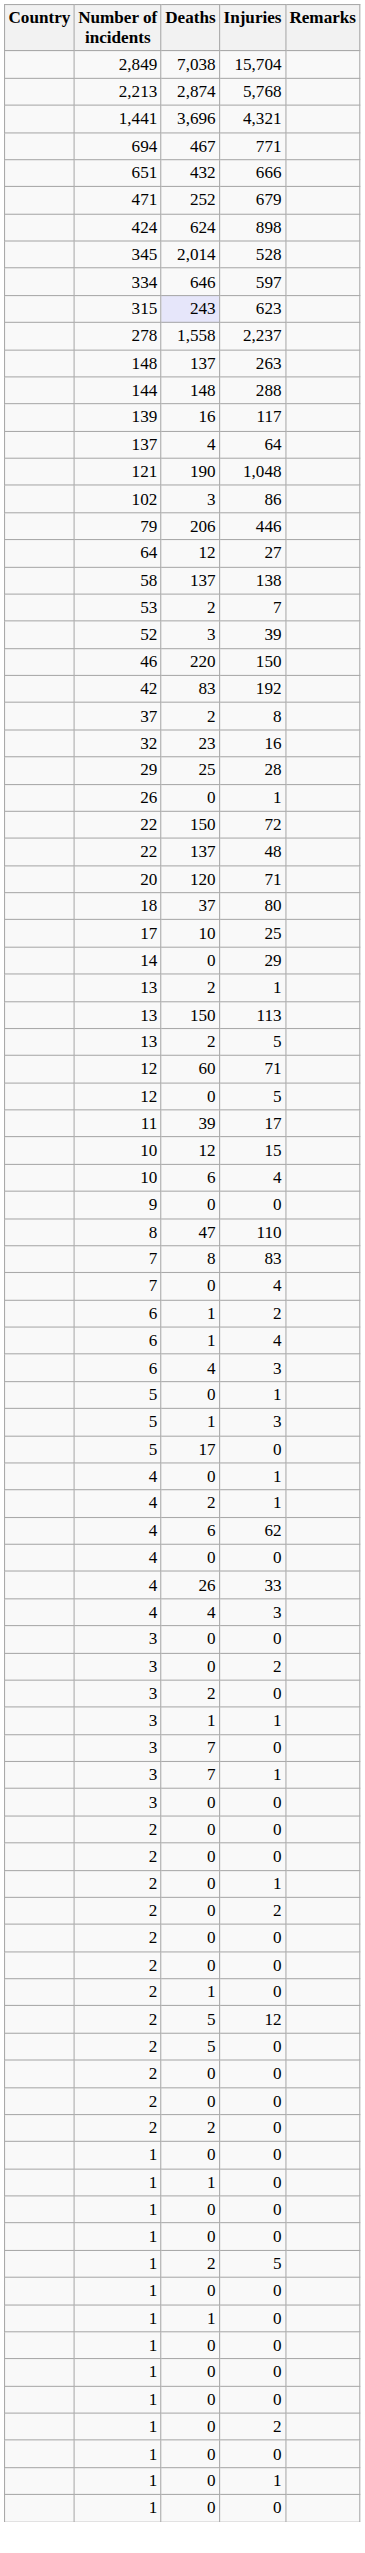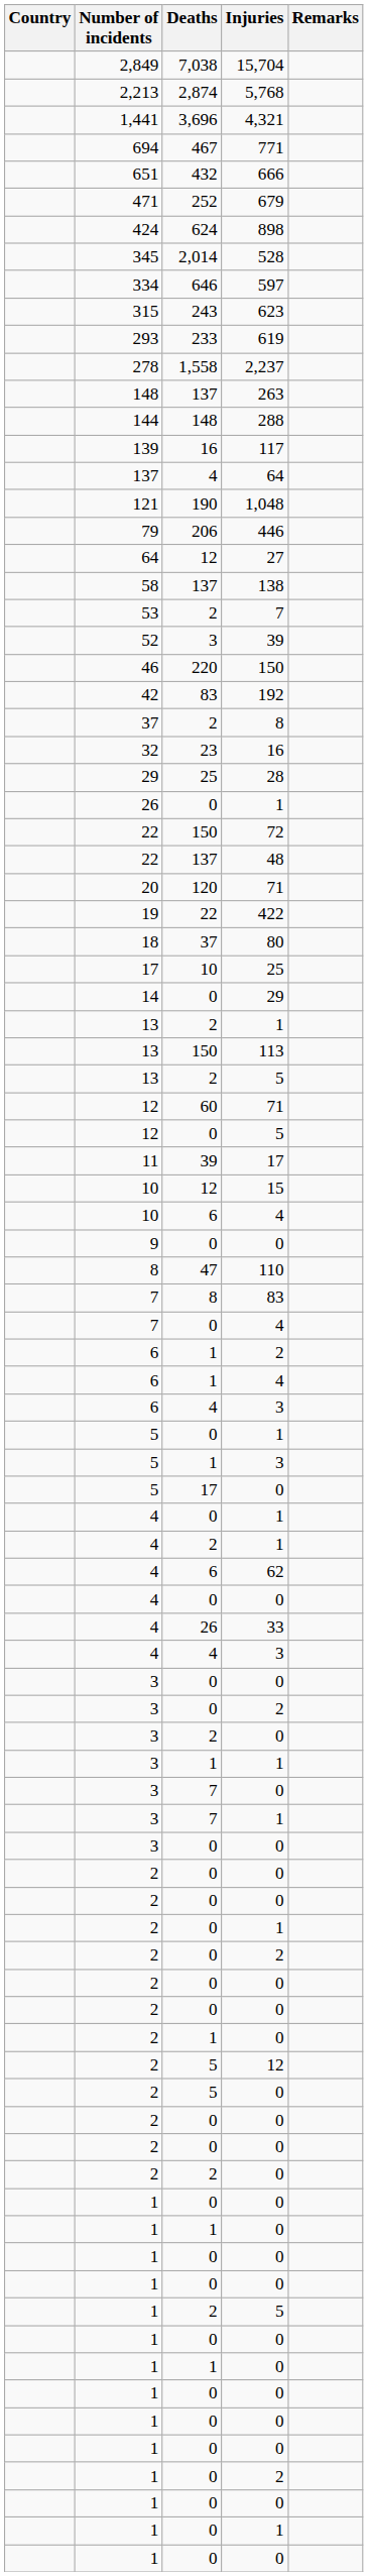623 | Deaths: lavender background -> no background
+ row: 293 | 233 | 619
- row: 102 | 3 | 86
+ row: 19 | 22 | 422
